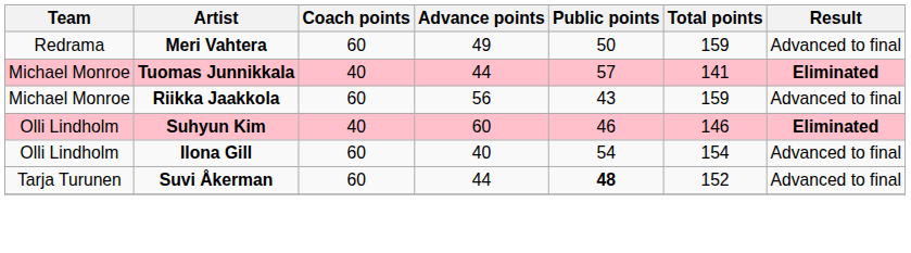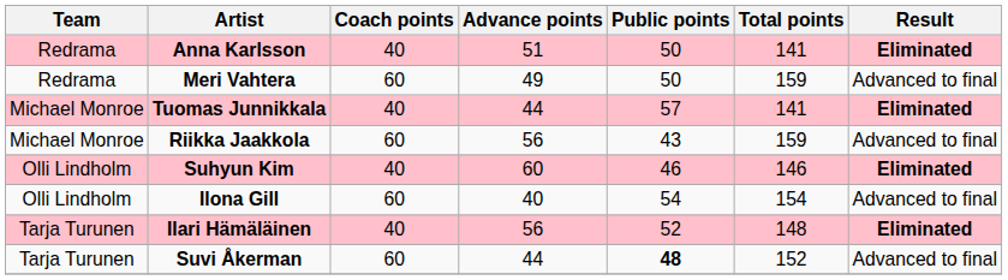+ row: Redrama | Anna Karlsson | 40 | 51 | 50 | 141 | Eliminated
+ row: Tarja Turunen | Ilari Hämäläinen | 40 | 56 | 52 | 148 | Eliminated
